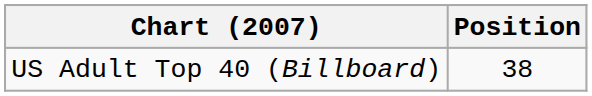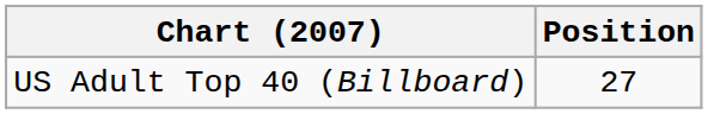US Adult Top 40 (Billboard) | Position: 38 -> 27
